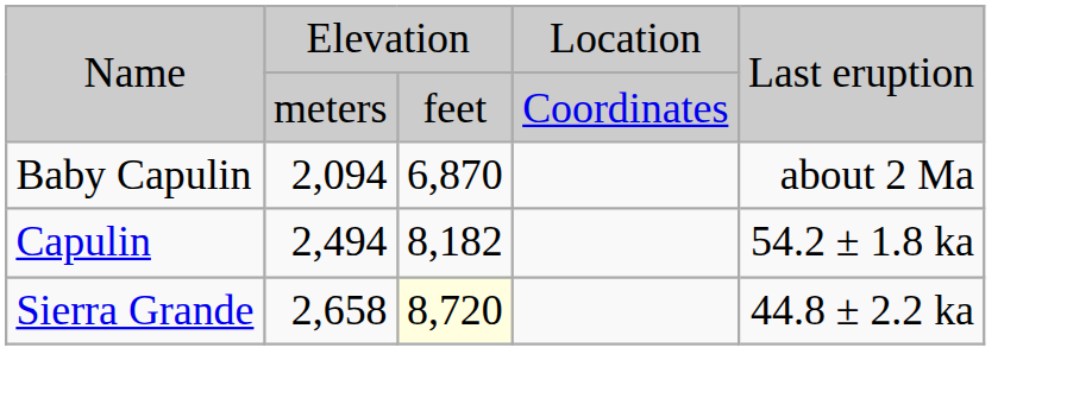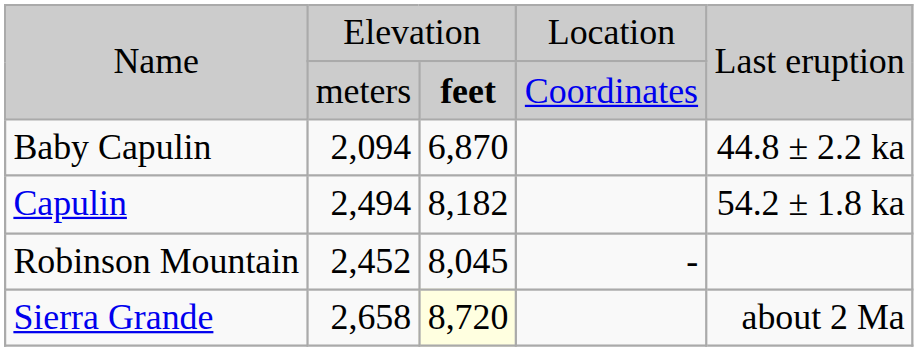Name / meters | column 3: normal -> bold
Baby Capulin | column 5: about 2 Ma -> 44.8 ± 2.2 ka
+ row: Robinson Mountain | 2,452 | 8,045 | -
Sierra Grande | column 5: 44.8 ± 2.2 ka -> about 2 Ma
